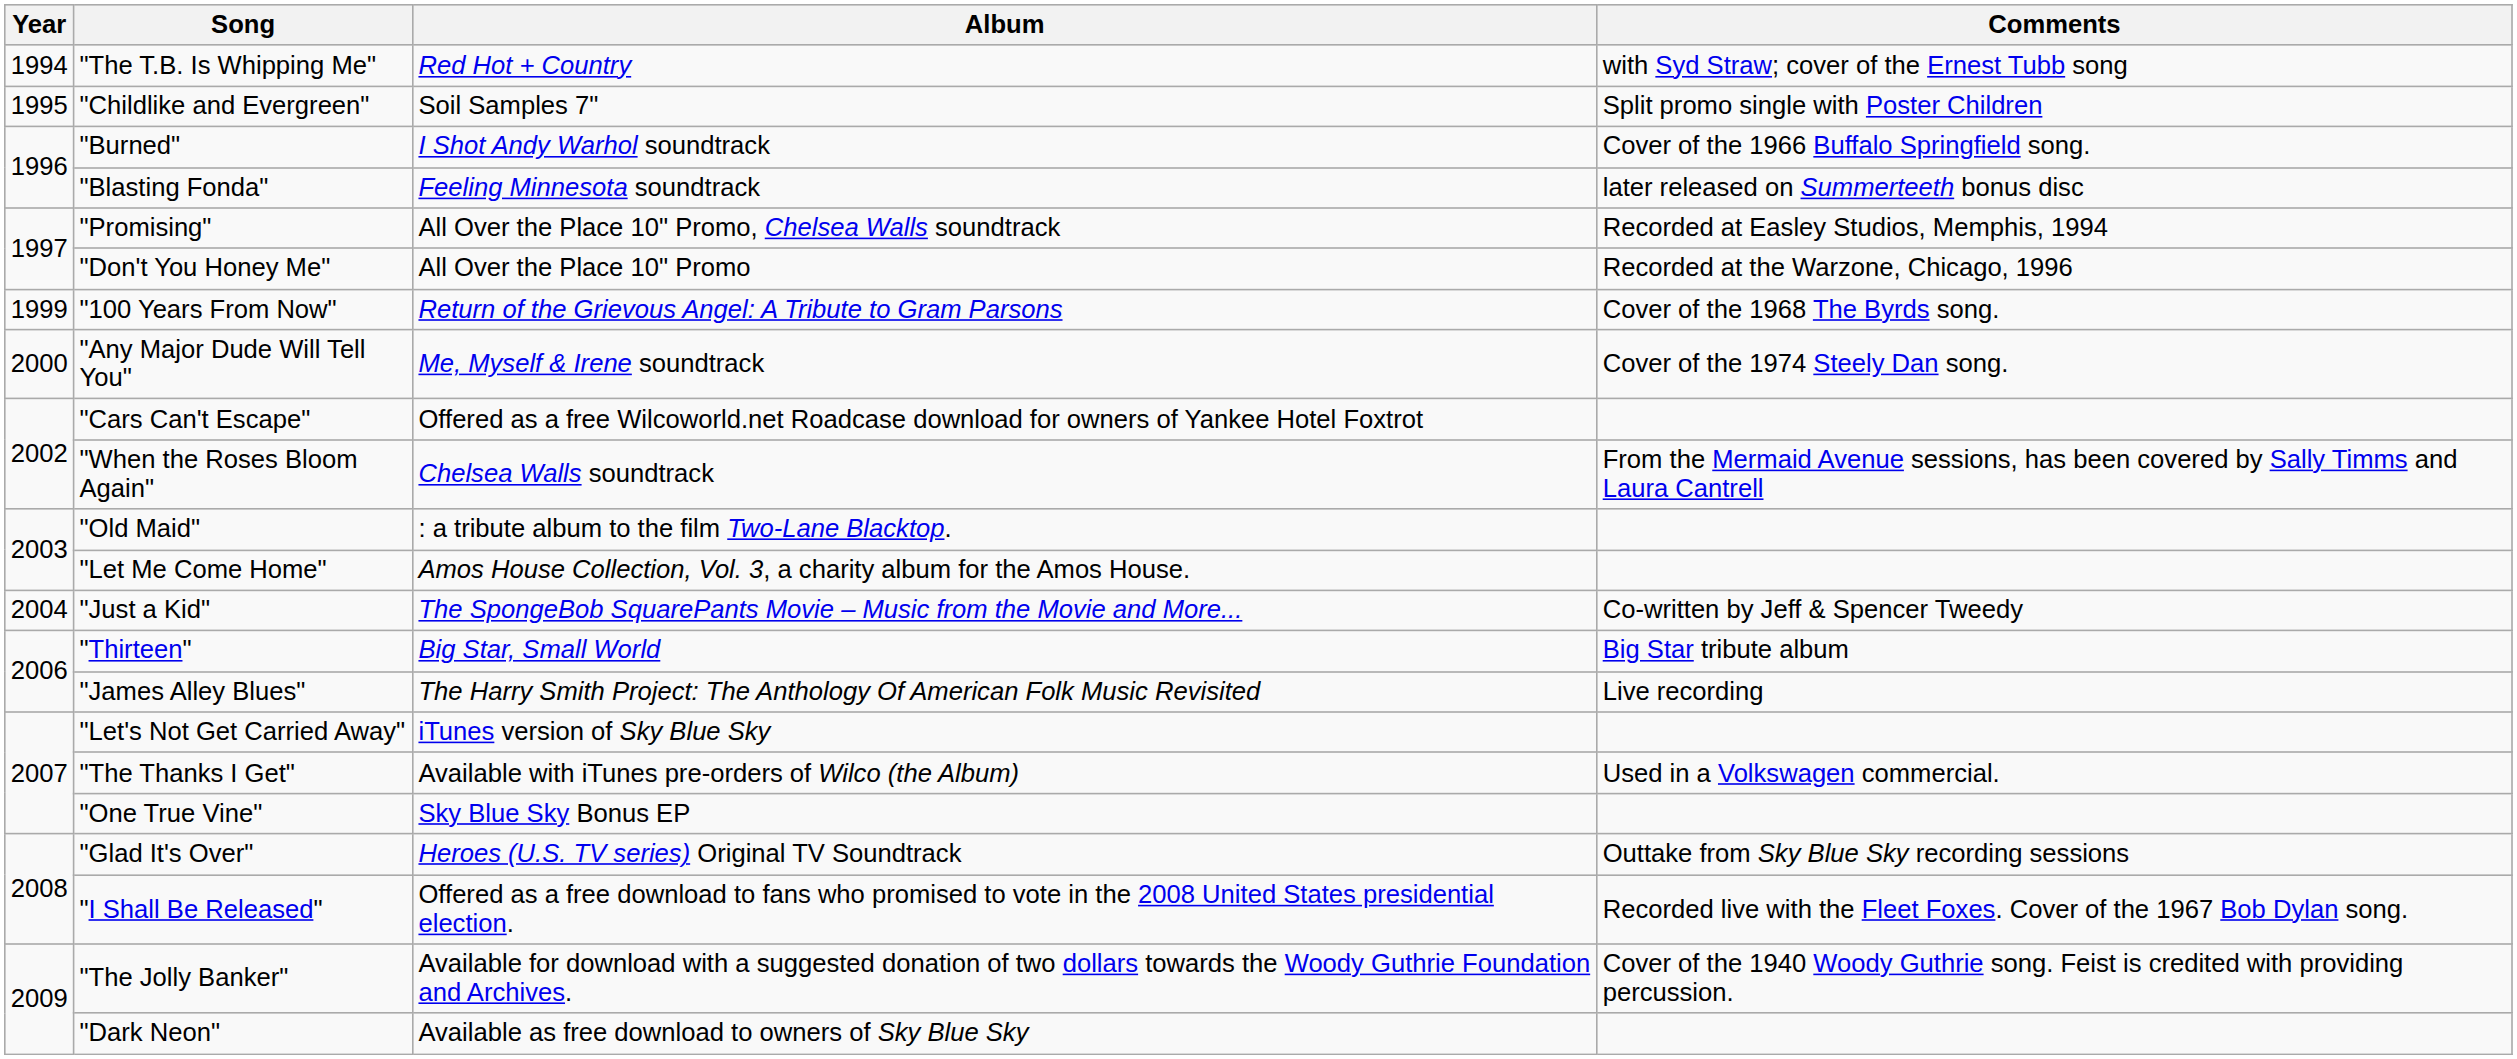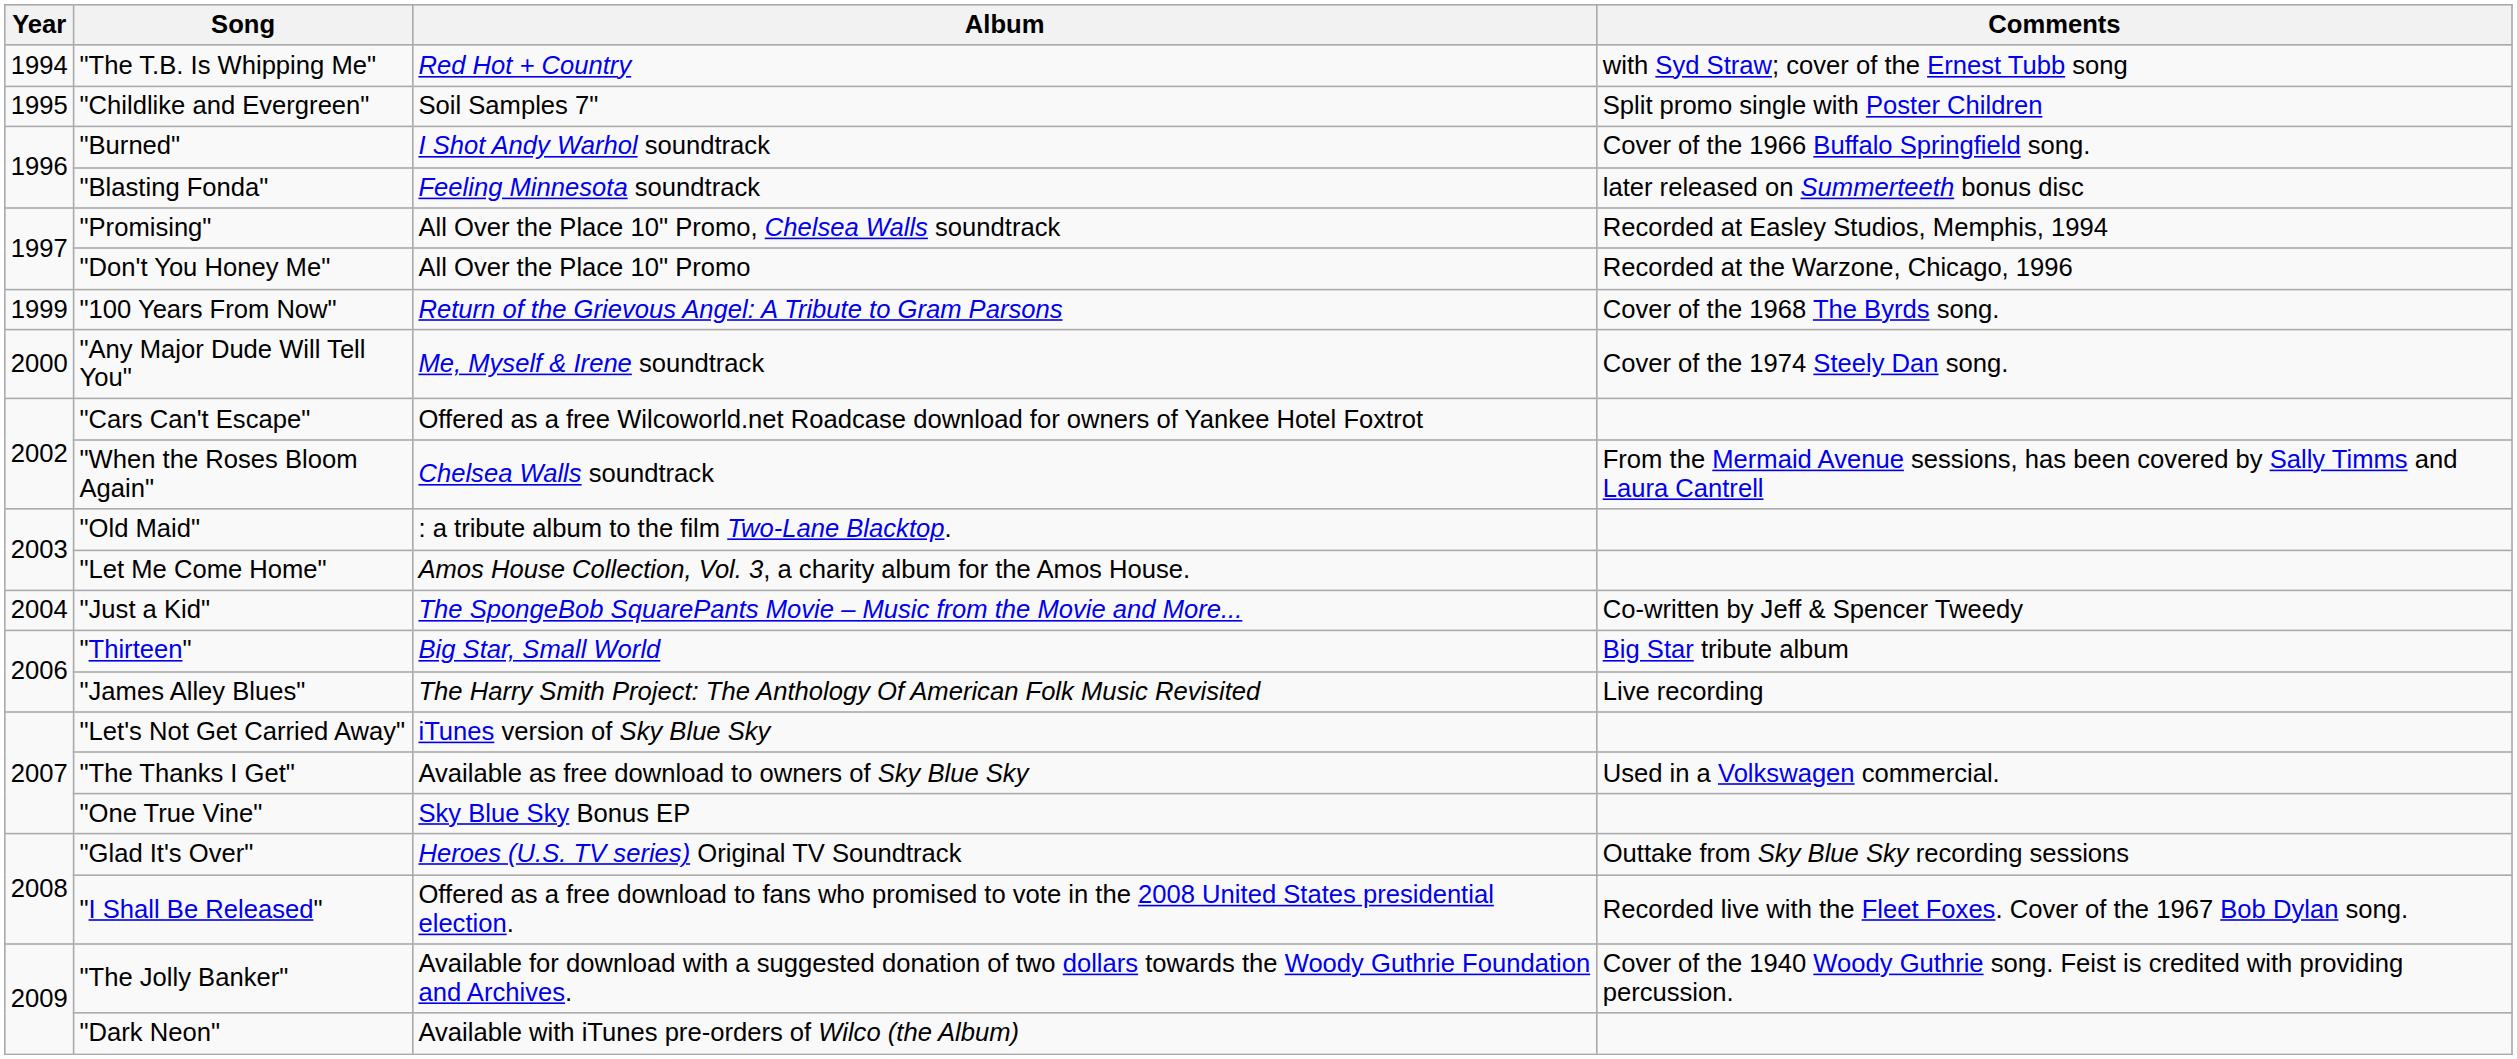"The Thanks I Get" | Album: Available with iTunes pre-orders of Wilco (the Album) -> Available as free download to owners of Sky Blue Sky
"Dark Neon" | Album: Available as free download to owners of Sky Blue Sky -> Available with iTunes pre-orders of Wilco (the Album)
